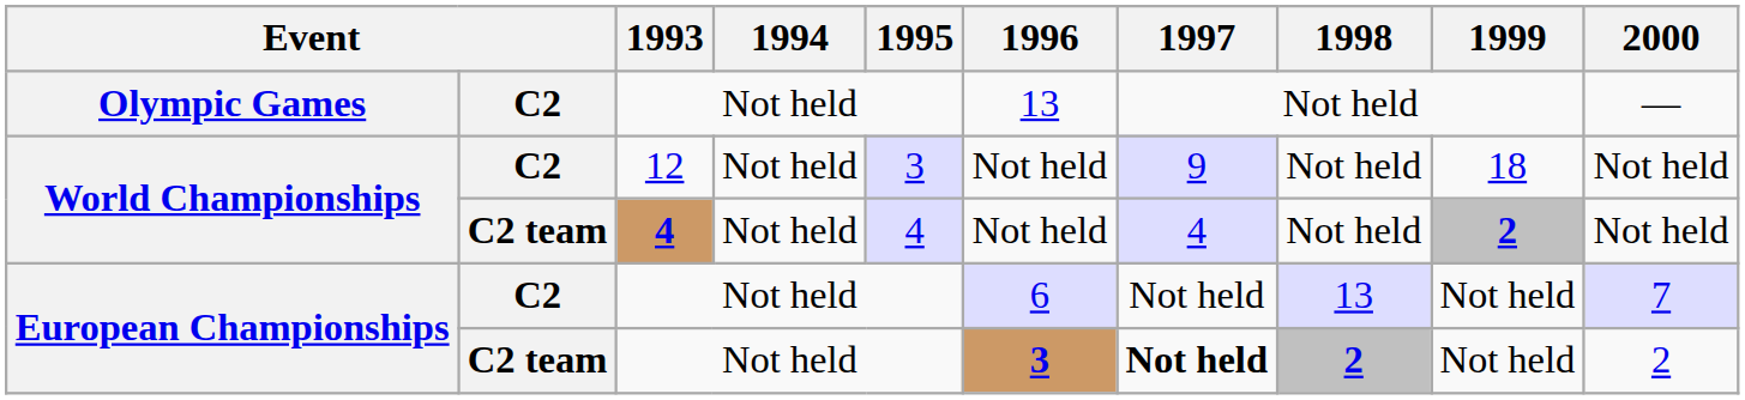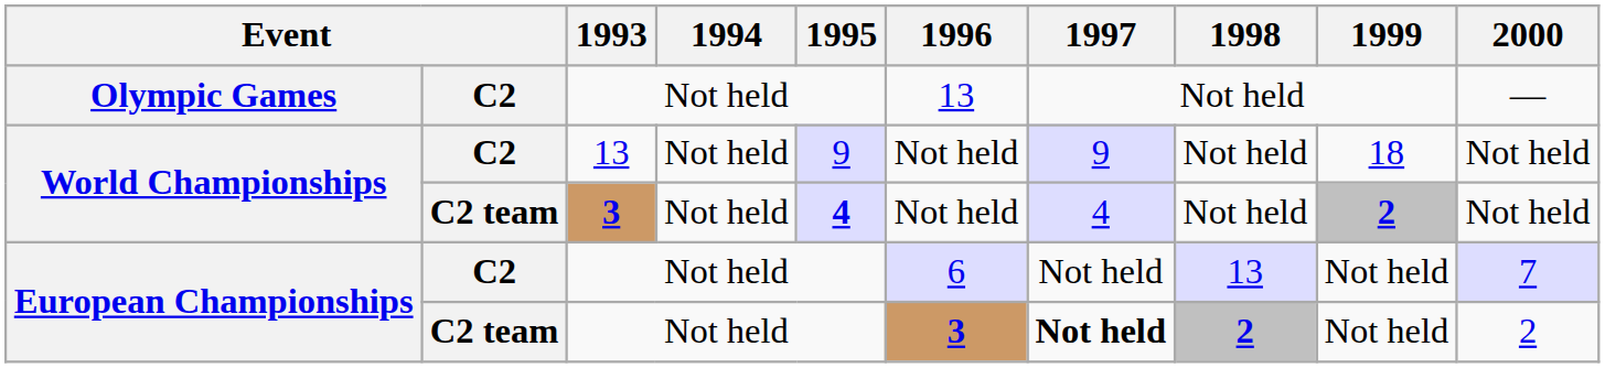World Championships / C2 | 1993: 12 -> 13
World Championships / C2 | 1995: 3 -> 9
World Championships / C2 team | 1993: 4 -> 3
World Championships / C2 team | 1995: normal -> bold
